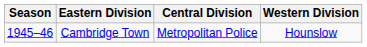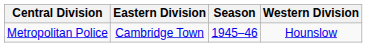columns swapped: Season <-> Central Division
